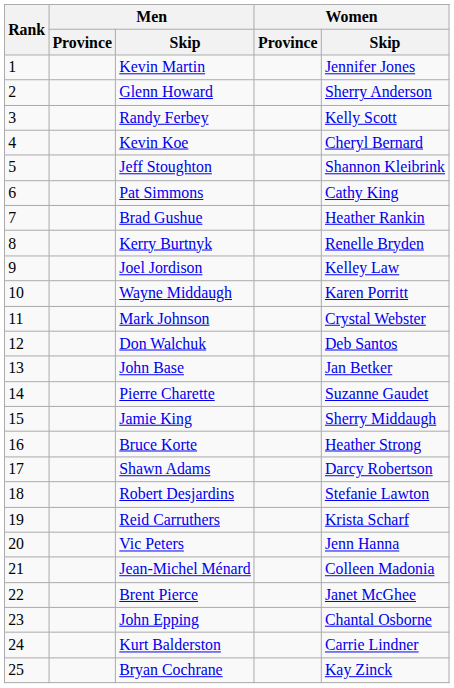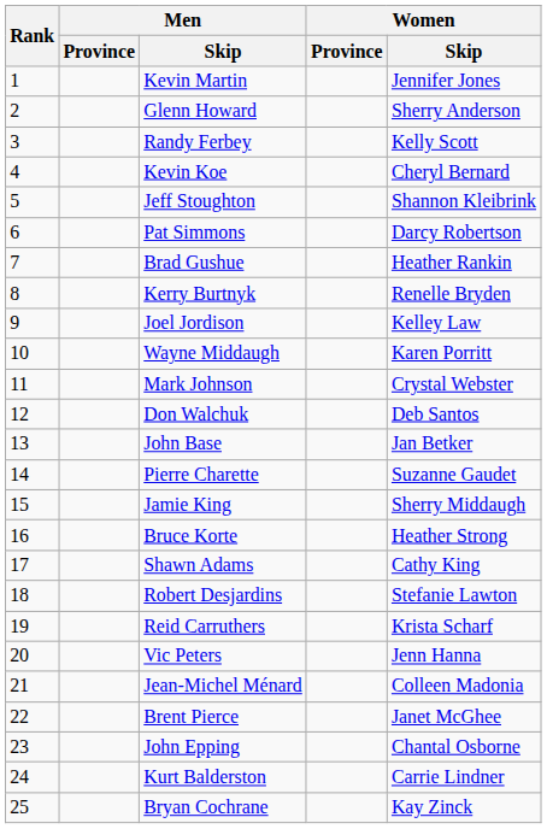Pat Simmons | Women / Skip: Cathy King -> Darcy Robertson
Shawn Adams | Women / Skip: Darcy Robertson -> Cathy King
